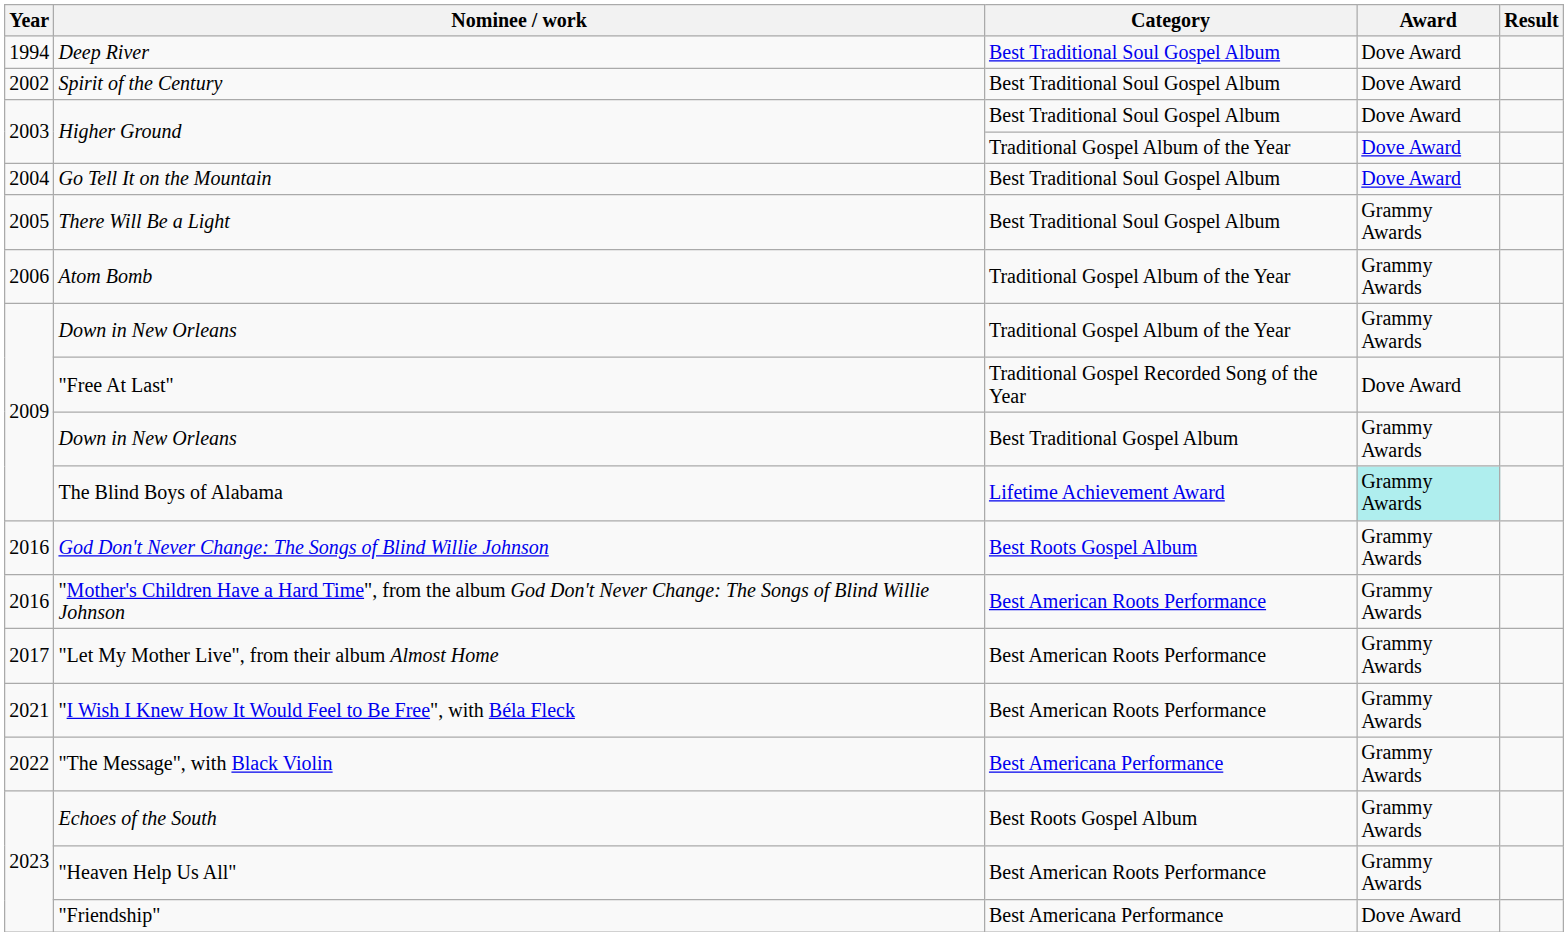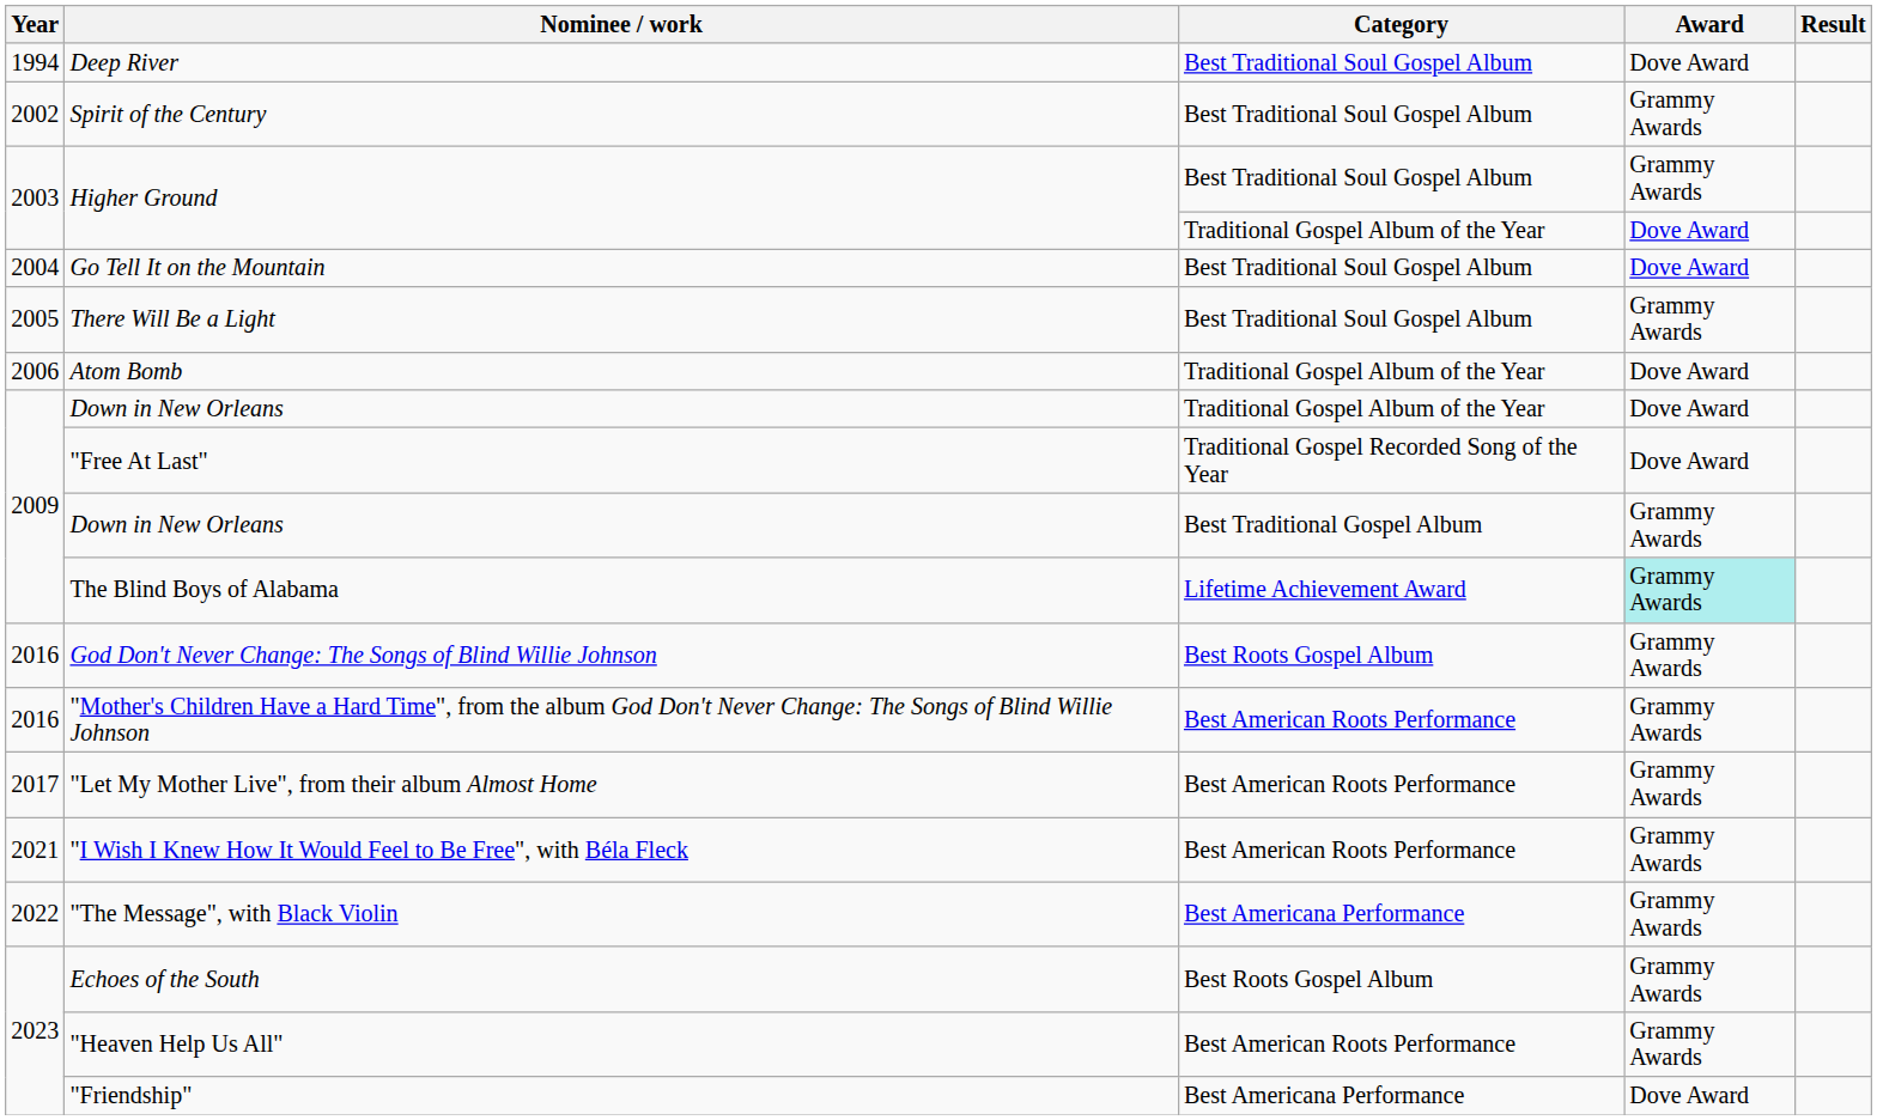Spirit of the Century | Award: Dove Award -> Grammy Awards
Higher Ground / Best Traditional Soul Gospel Album | Award: Dove Award -> Grammy Awards
Atom Bomb | Award: Grammy Awards -> Dove Award
Down in New Orleans / Traditional Gospel Album of the Year | Award: Grammy Awards -> Dove Award
